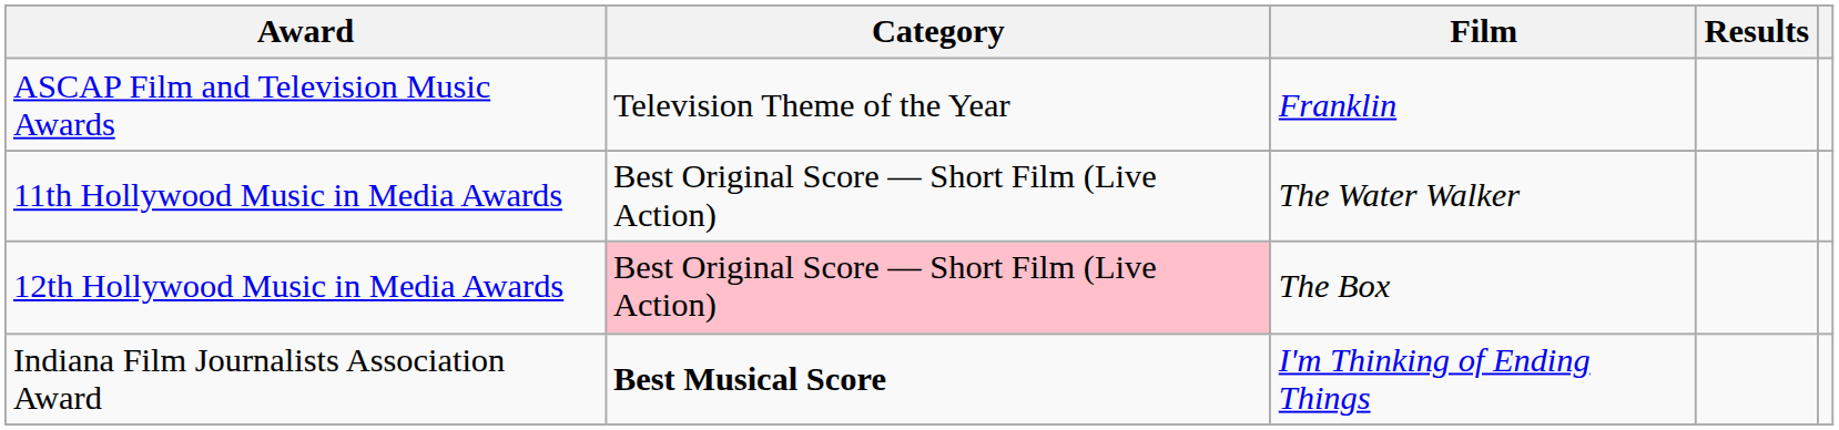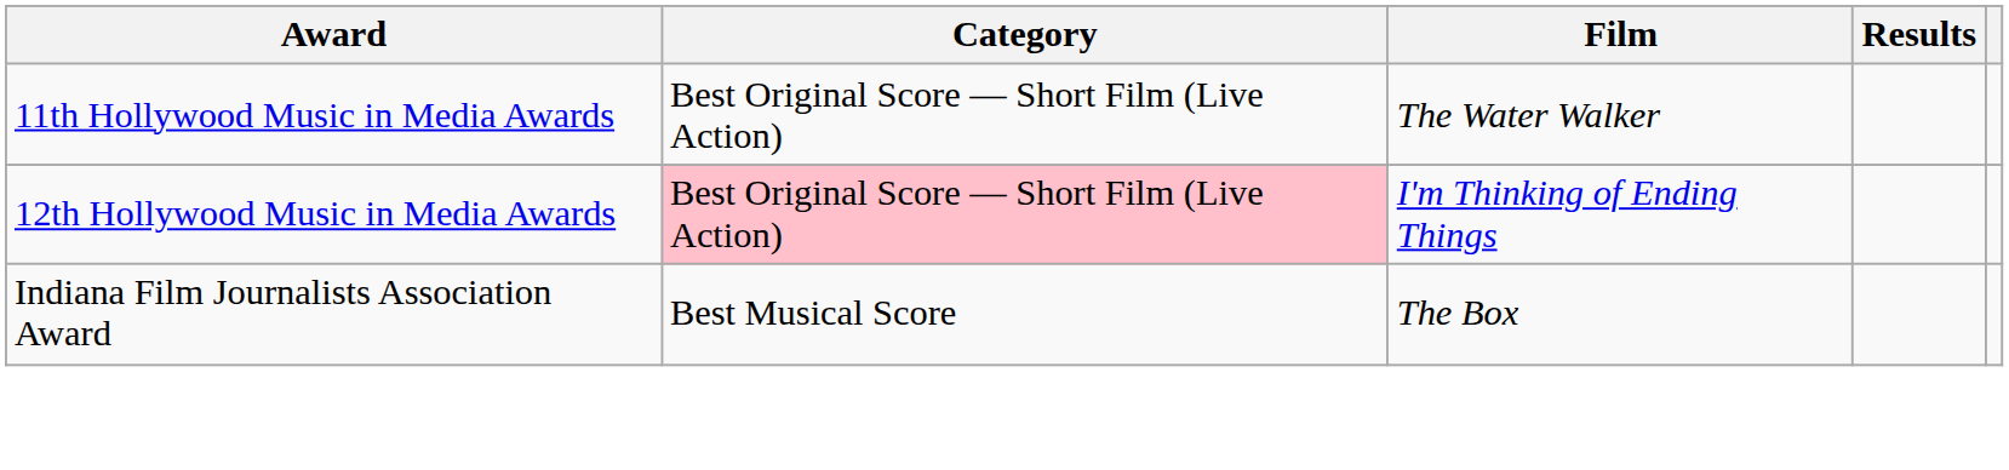- row: ASCAP Film and Television Music Awards | Television Theme of the Year | Franklin
12th Hollywood Music in Media Awards | Film: The Box -> I'm Thinking of Ending Things
Indiana Film Journalists Association Award | Category: bold -> normal
Indiana Film Journalists Association Award | Film: I'm Thinking of Ending Things -> The Box
